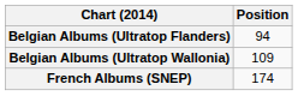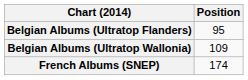Belgian Albums (Ultratop Flanders) | Position: 94 -> 95
